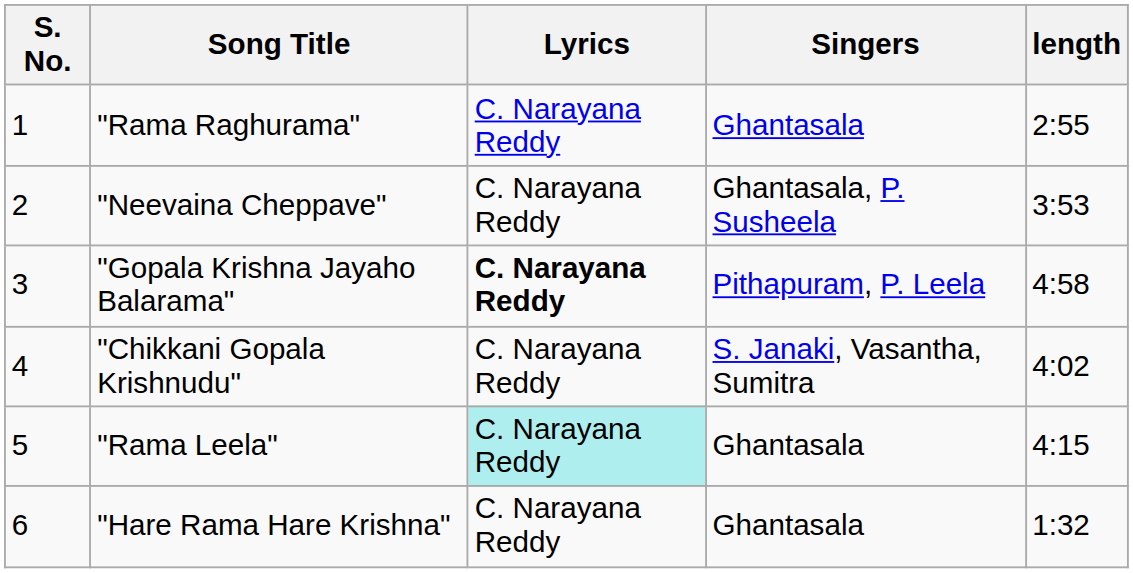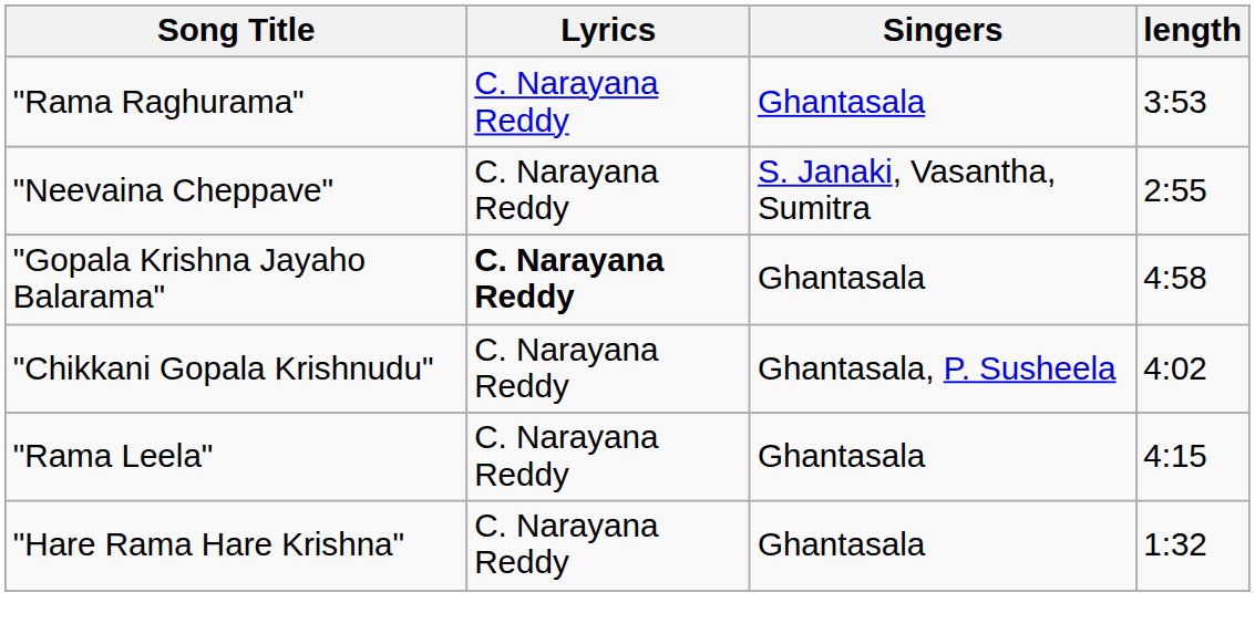- column: S. No. | 1 | 2 | 3 | 4 | 5 | 6
"Rama Raghurama" | length: 2:55 -> 3:53
"Neevaina Cheppave" | Singers: Ghantasala, P. Susheela -> S. Janaki, Vasantha, Sumitra
"Neevaina Cheppave" | length: 3:53 -> 2:55
"Gopala Krishna Jayaho Balarama" | Singers: Pithapuram, P. Leela -> Ghantasala
"Chikkani Gopala Krishnudu" | Singers: S. Janaki, Vasantha, Sumitra -> Ghantasala, P. Susheela
"Rama Leela" | Lyrics: paleturquoise background -> no background
